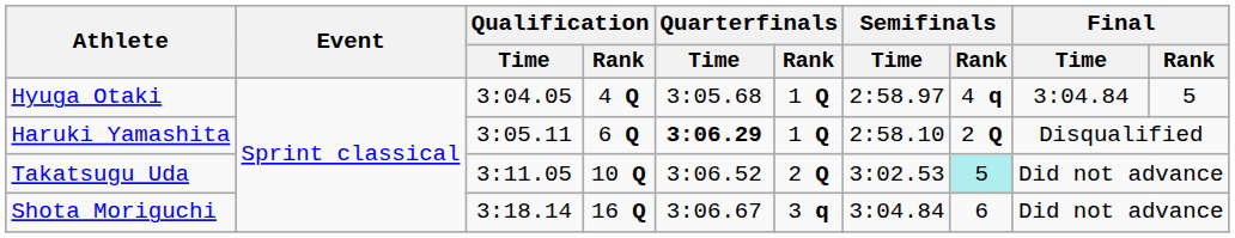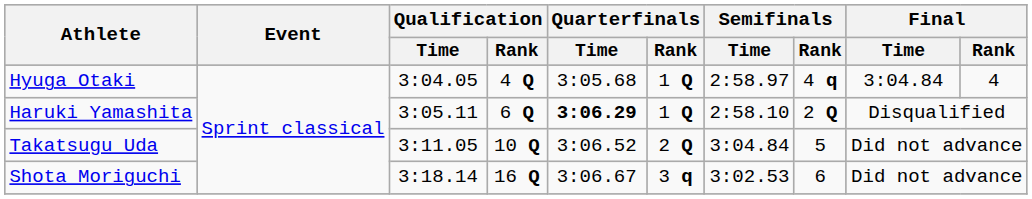Hyuga Otaki | Final / Rank: 5 -> 4
Takatsugu Uda | Semifinals / Time: 3:02.53 -> 3:04.84
Takatsugu Uda | Semifinals / Rank: paleturquoise background -> no background
Shota Moriguchi | Semifinals / Time: 3:04.84 -> 3:02.53
